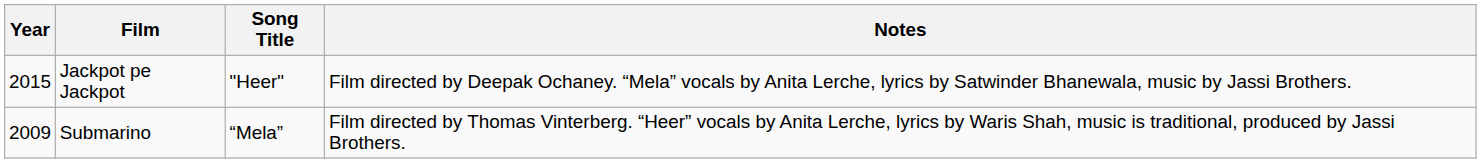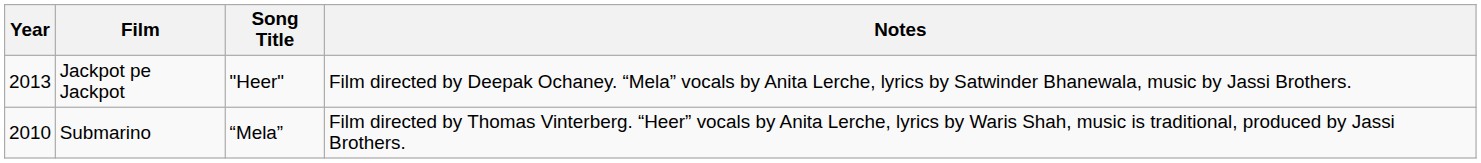Jackpot pe Jackpot | Year: 2015 -> 2013
Submarino | Year: 2009 -> 2010
